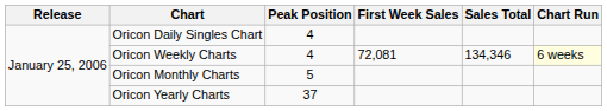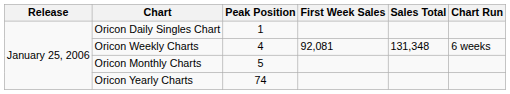Oricon Daily Singles Chart | Peak Position: 4 -> 1
Oricon Weekly Charts | First Week Sales: 72,081 -> 92,081
Oricon Weekly Charts | Sales Total: 134,346 -> 131,348
Oricon Weekly Charts | Chart Run: lightyellow background -> no background
Oricon Yearly Charts | Peak Position: 37 -> 74
